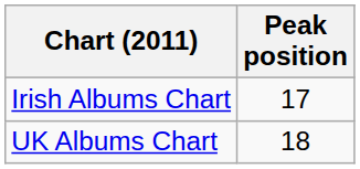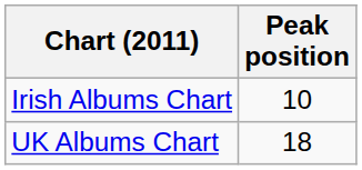Irish Albums Chart | Peak position: 17 -> 10
